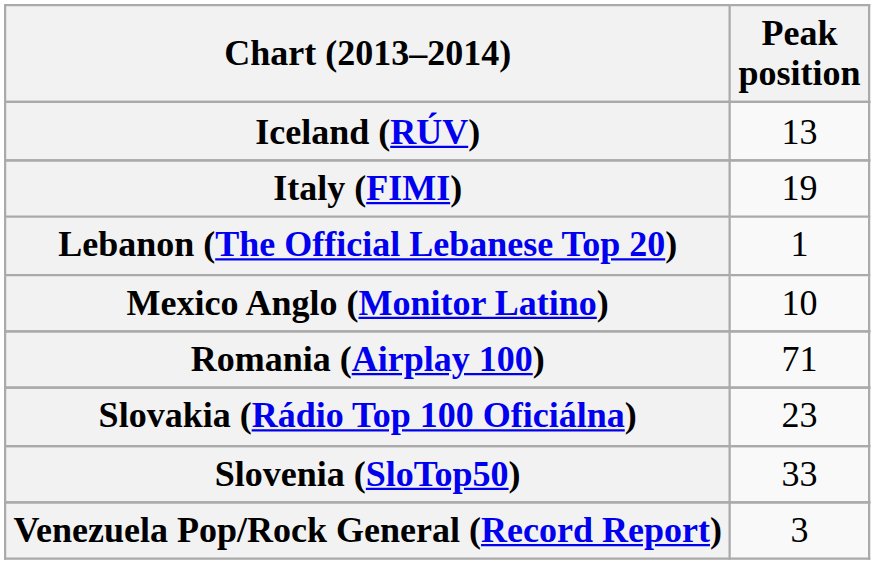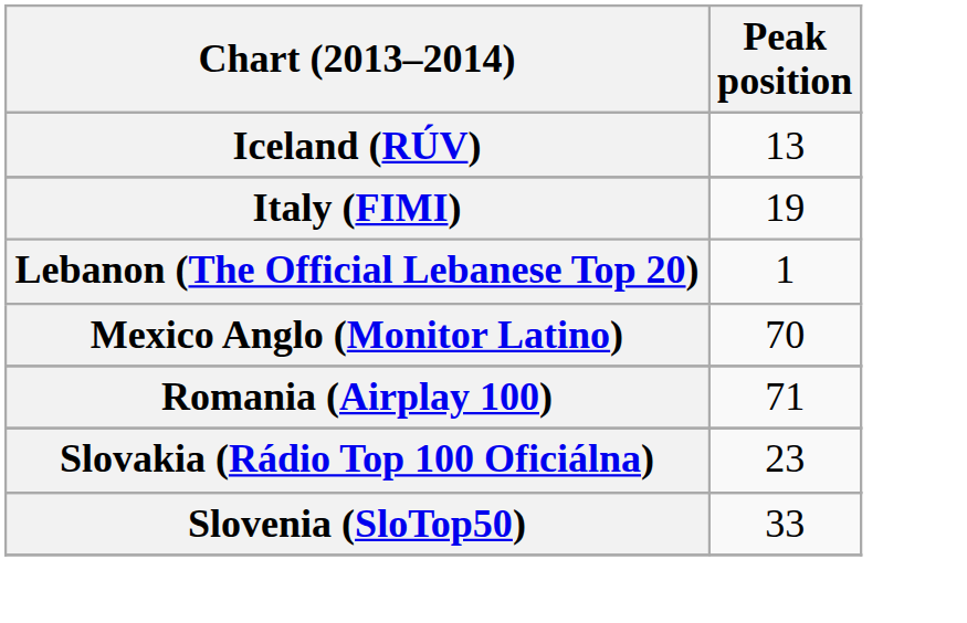Mexico Anglo (Monitor Latino) | Peak position: 10 -> 70
- row: Venezuela Pop/Rock General (Record Report) | 3
